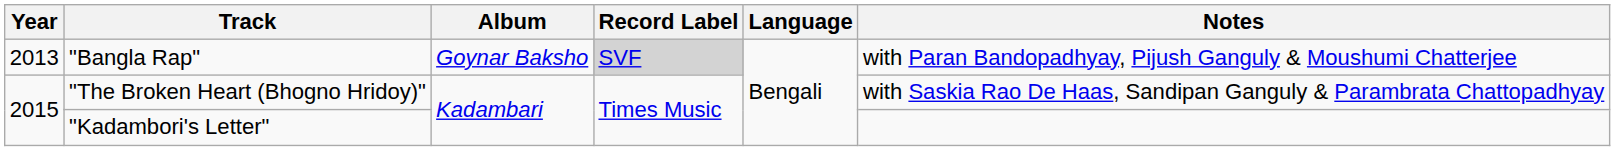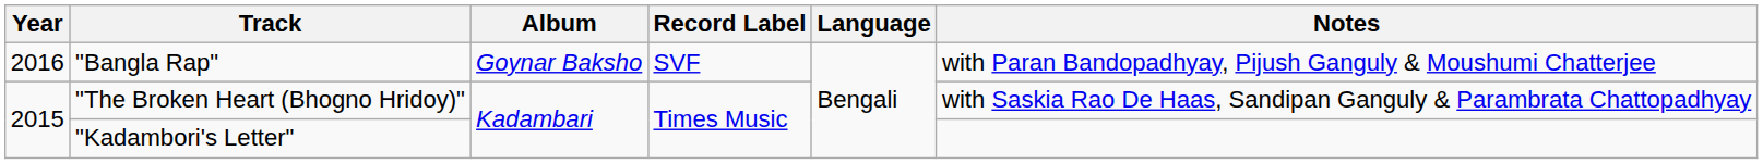"Bangla Rap" | Year: 2013 -> 2016
"Bangla Rap" | Record Label: lightgrey background -> no background
